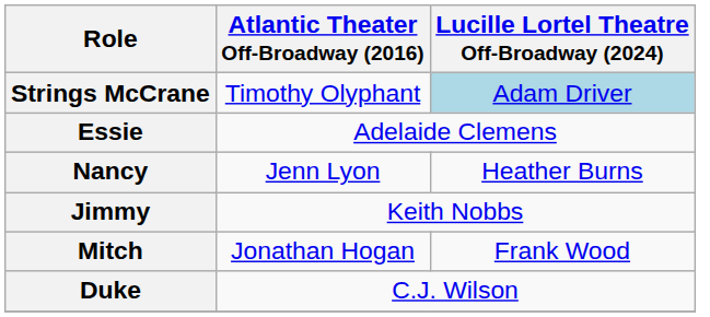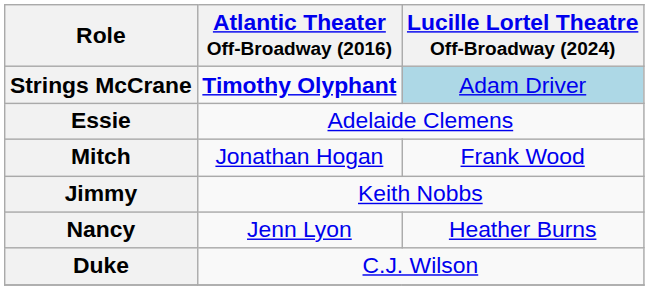Strings McCrane | Atlantic Theater Off-Broadway (2016): normal -> bold
rows swapped: Nancy <-> Mitch
